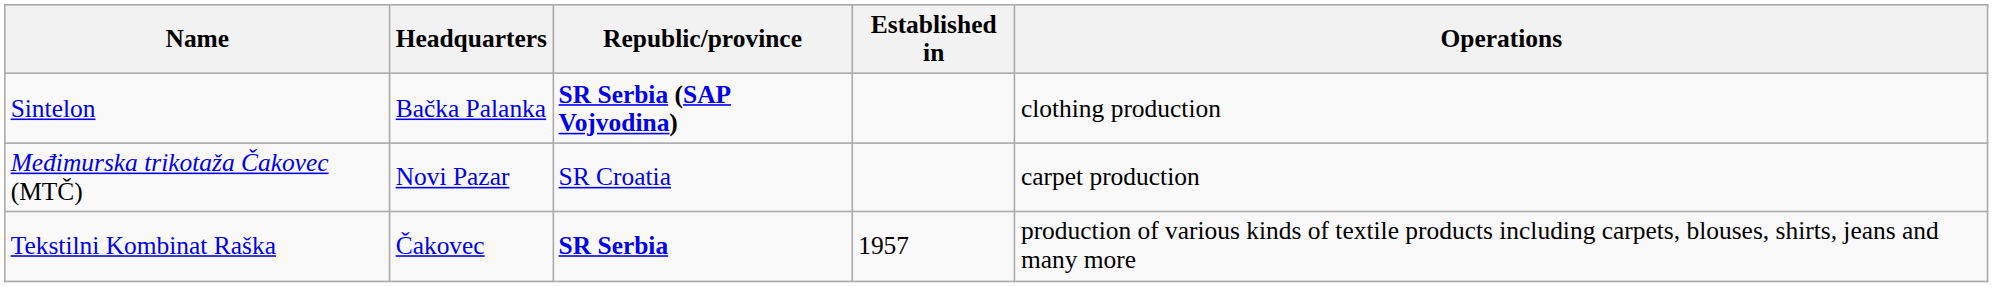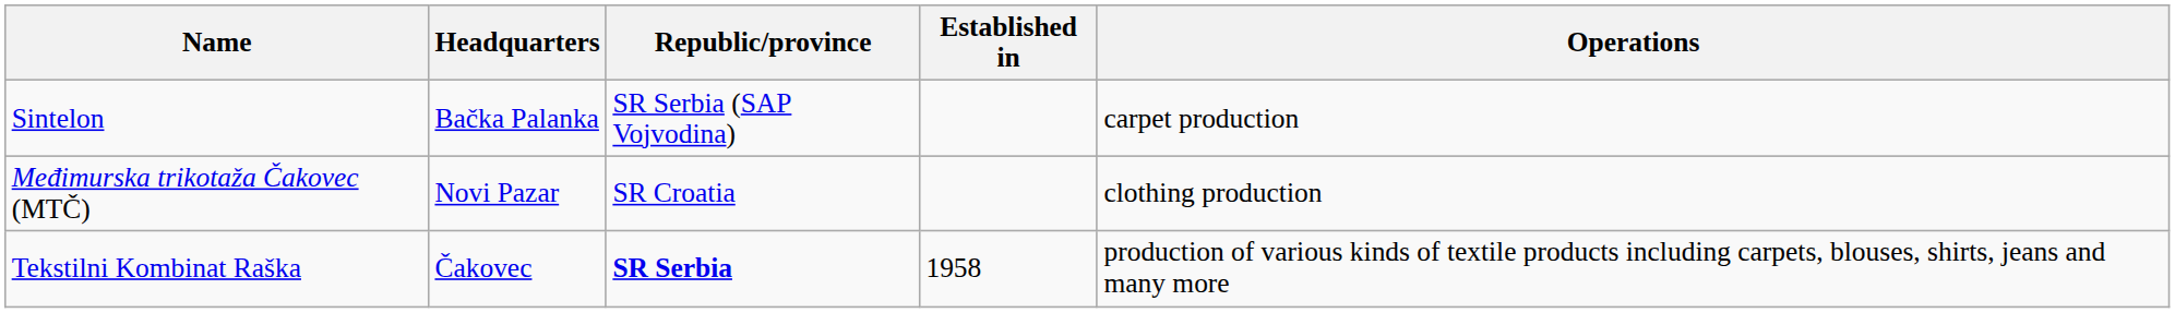Sintelon | Republic/province: bold -> normal
Sintelon | Operations: clothing production -> carpet production
Međimurska trikotaža Čakovec (MTČ) | Operations: carpet production -> clothing production
Tekstilni Kombinat Raška | Established in: 1957 -> 1958
